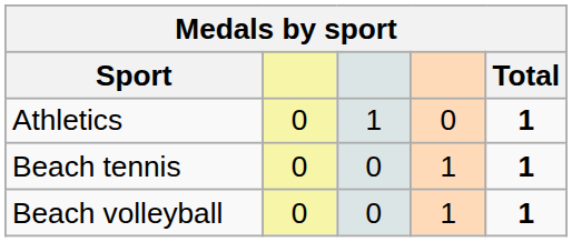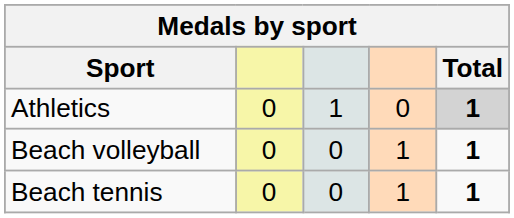Athletics | Total: no background -> lightgrey background
rows swapped: Beach tennis <-> Beach volleyball
